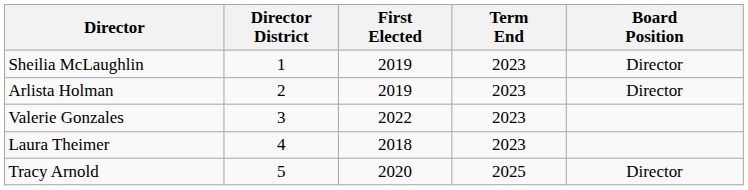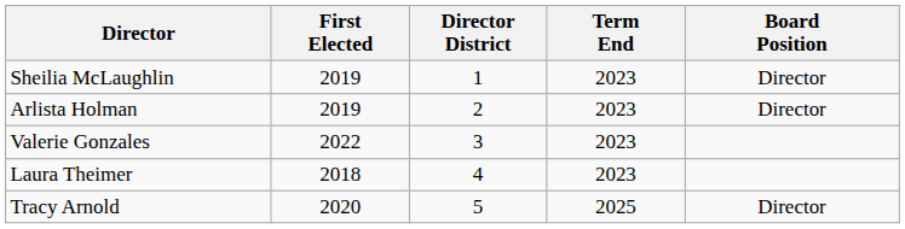columns swapped: Director District <-> First Elected
